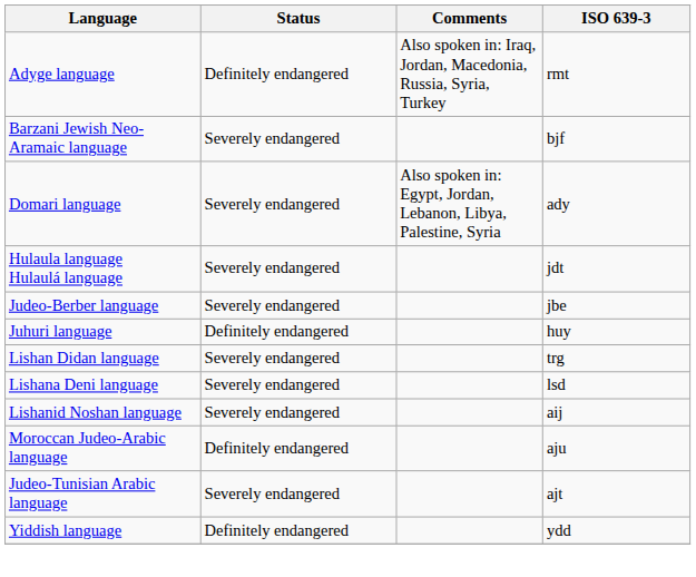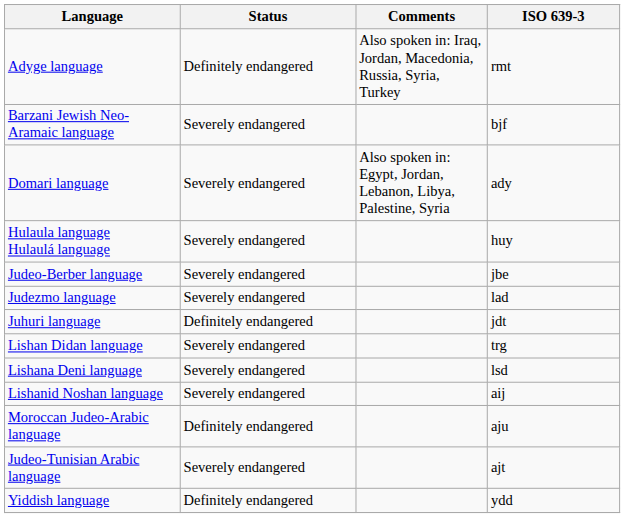Hulaula language Hulaulá language | ISO 639-3: jdt -> huy
+ row: Judezmo language | Severely endangered | lad
Juhuri language | ISO 639-3: huy -> jdt
